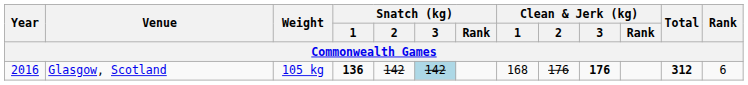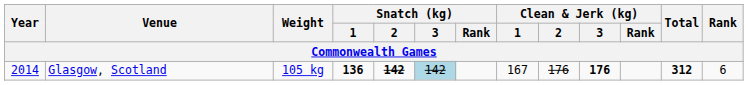Glasgow, Scotland | Year: 2016 -> 2014
Glasgow, Scotland | Snatch (kg) / 2: normal -> bold
Glasgow, Scotland | Clean & Jerk (kg) / 1: 168 -> 167
